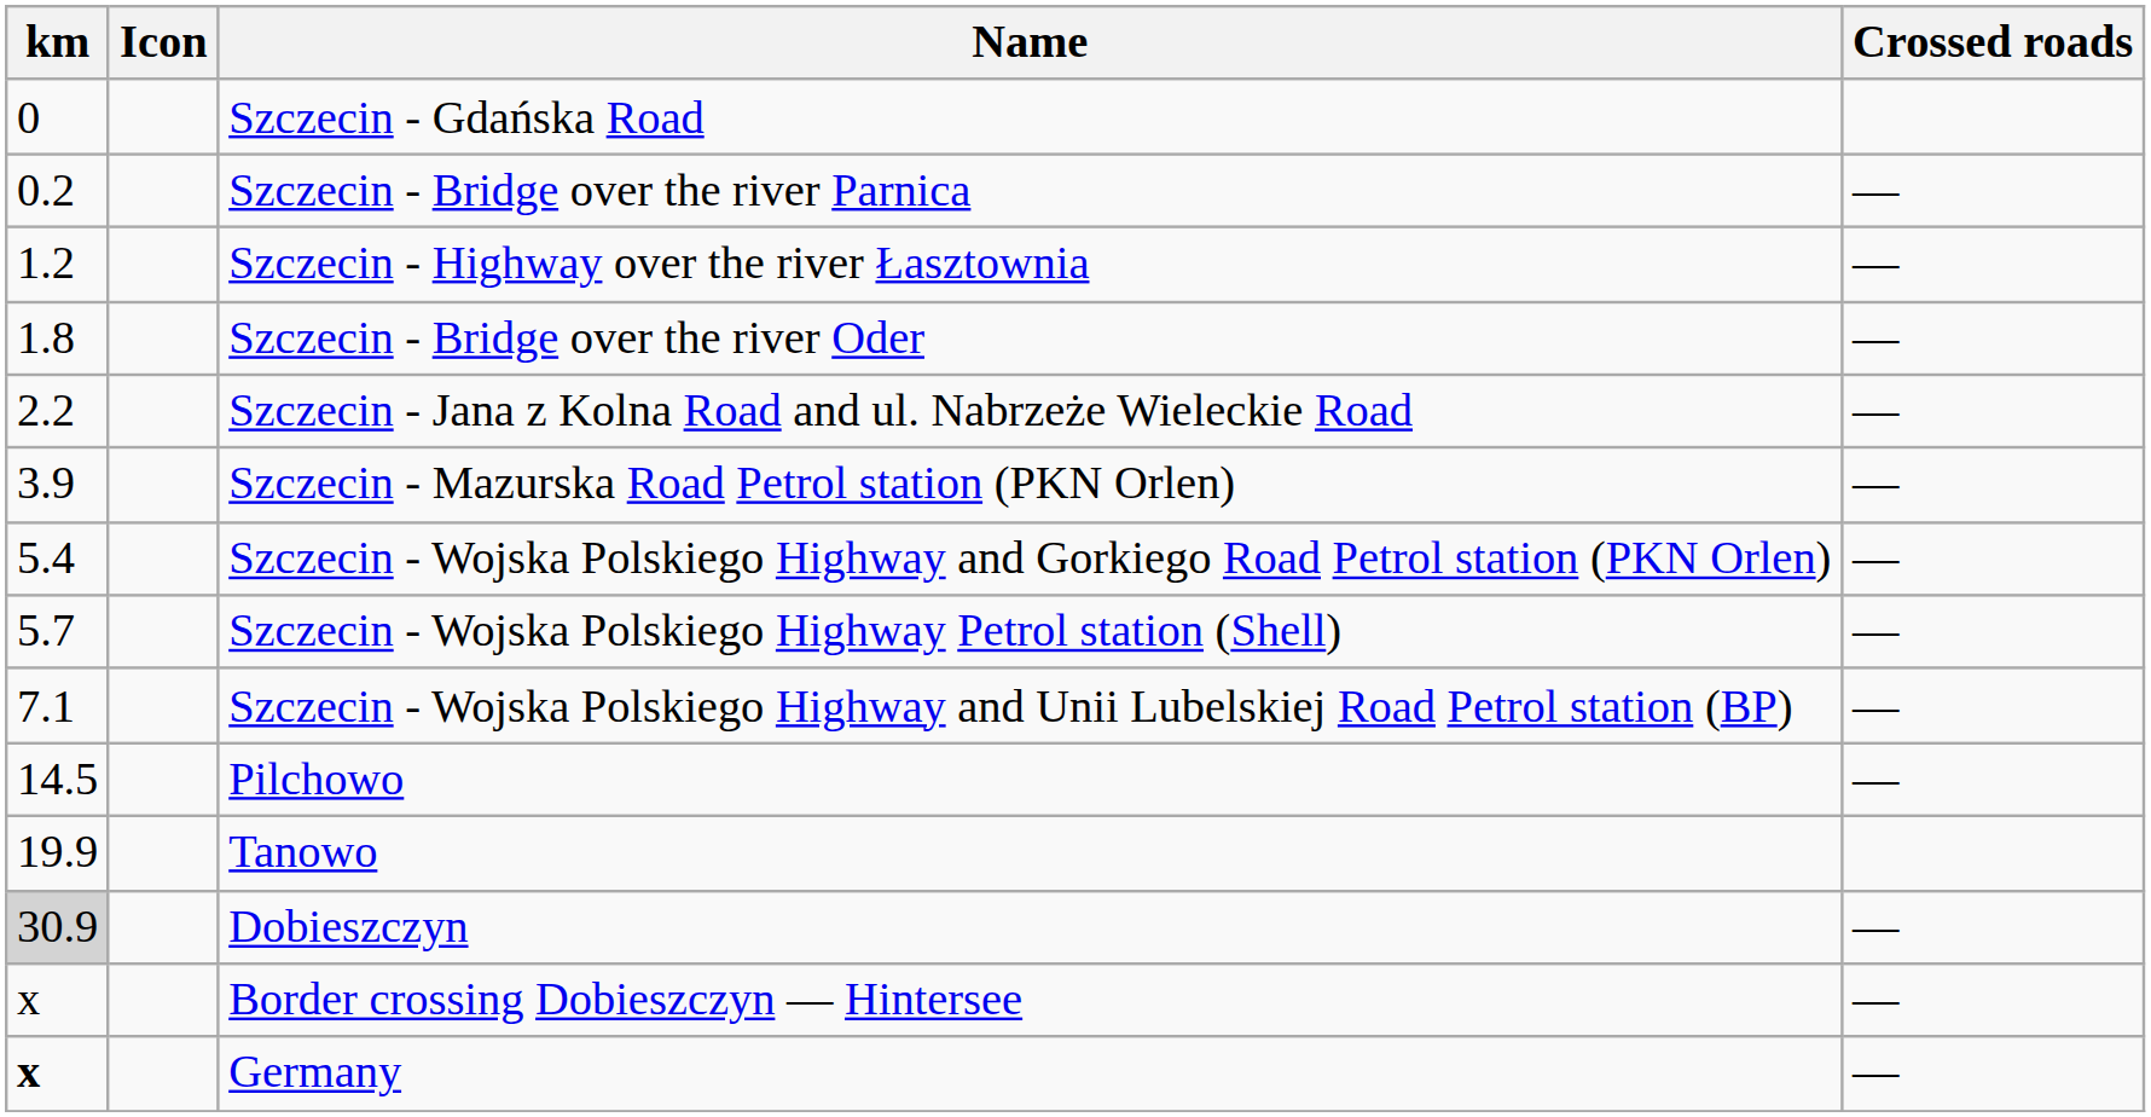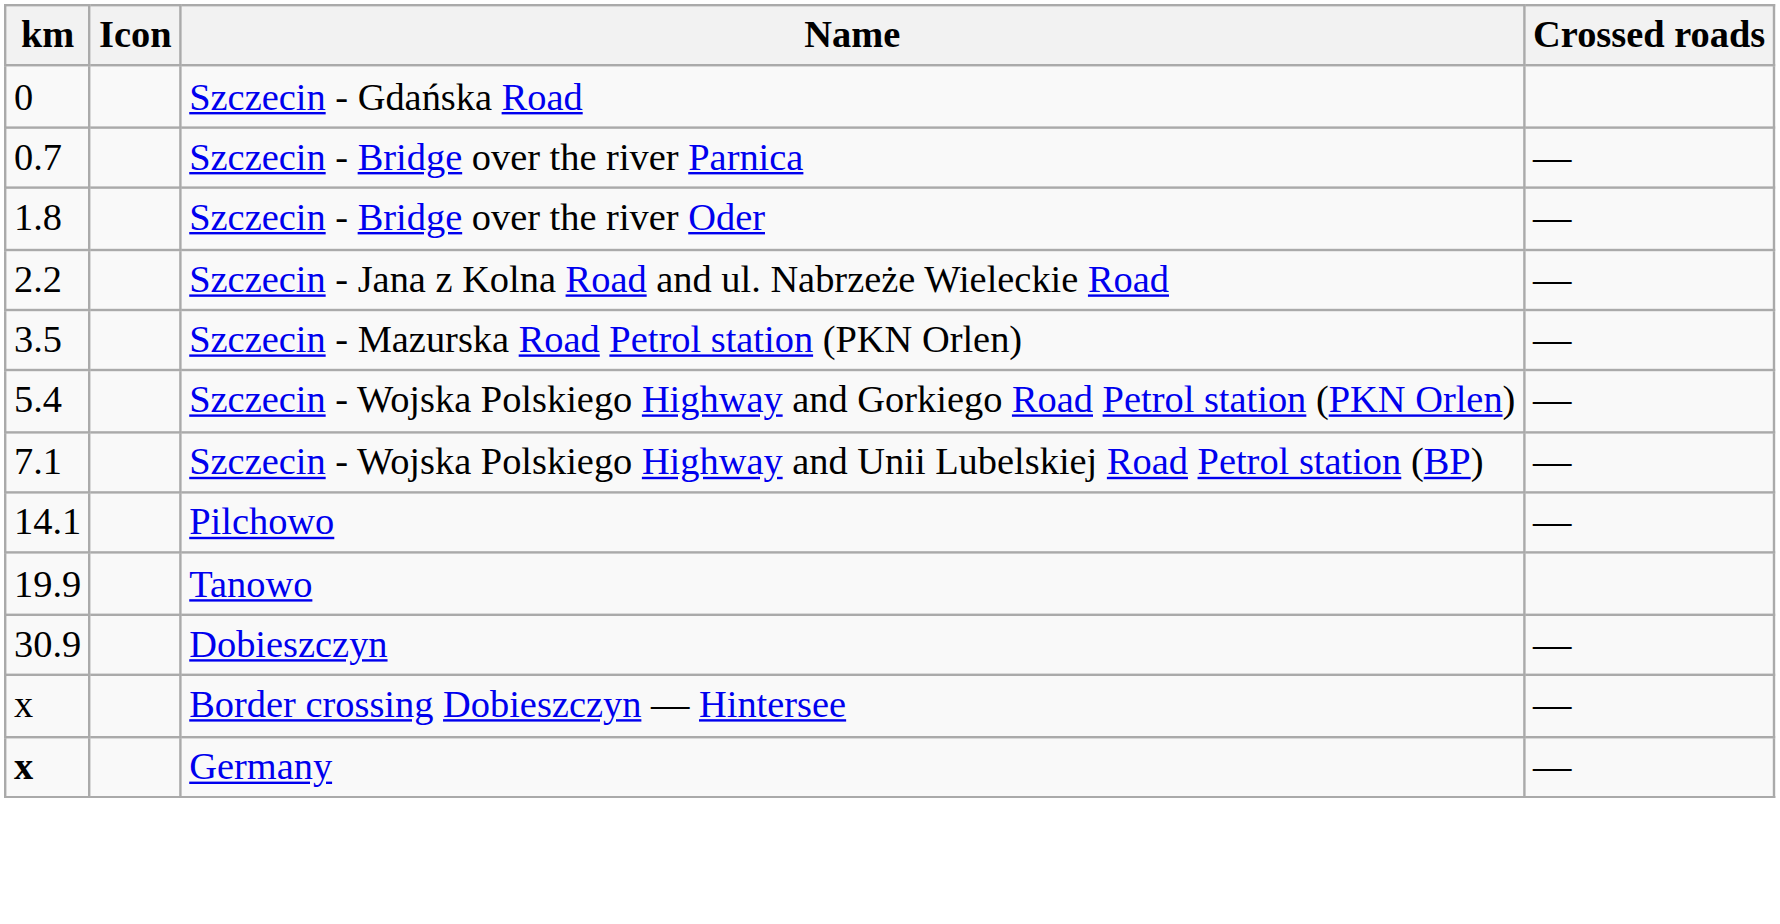Szczecin - Bridge over the river Parnica | km: 0.2 -> 0.7
- row: 1.2 | Szczecin - Highway over the river Łasztownia | —
Szczecin - Mazurska Road Petrol station (PKN Orlen) | km: 3.9 -> 3.5
- row: 5.7 | Szczecin - Wojska Polskiego Highway Petrol station (Shell) | —
Pilchowo | km: 14.5 -> 14.1
Dobieszczyn | km: lightgrey background -> no background
